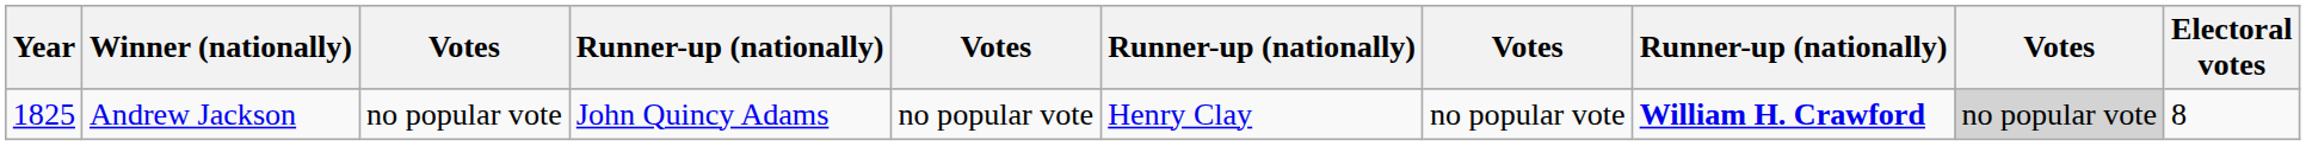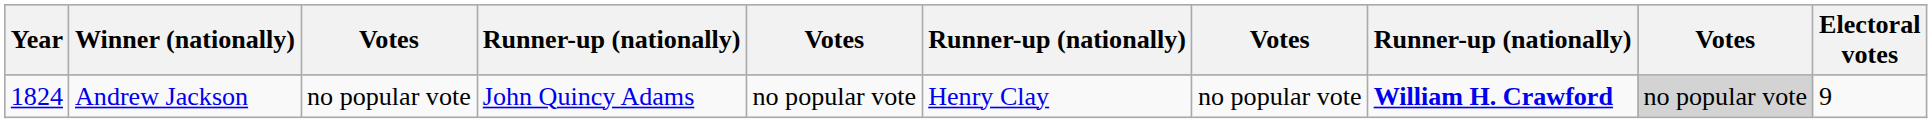Andrew Jackson | Year: 1825 -> 1824
Andrew Jackson | Electoral votes: 8 -> 9
